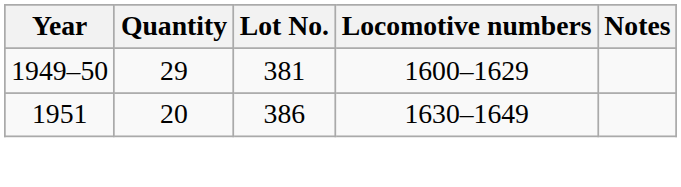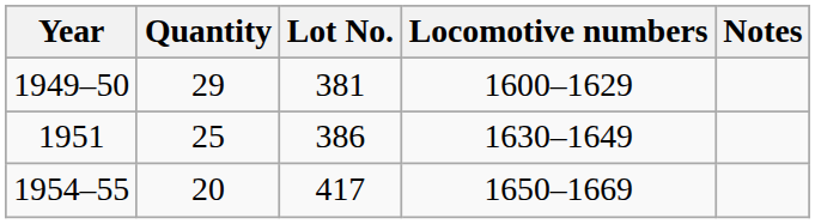1951 | Quantity: 20 -> 25
+ row: 1954–55 | 20 | 417 | 1650–1669
